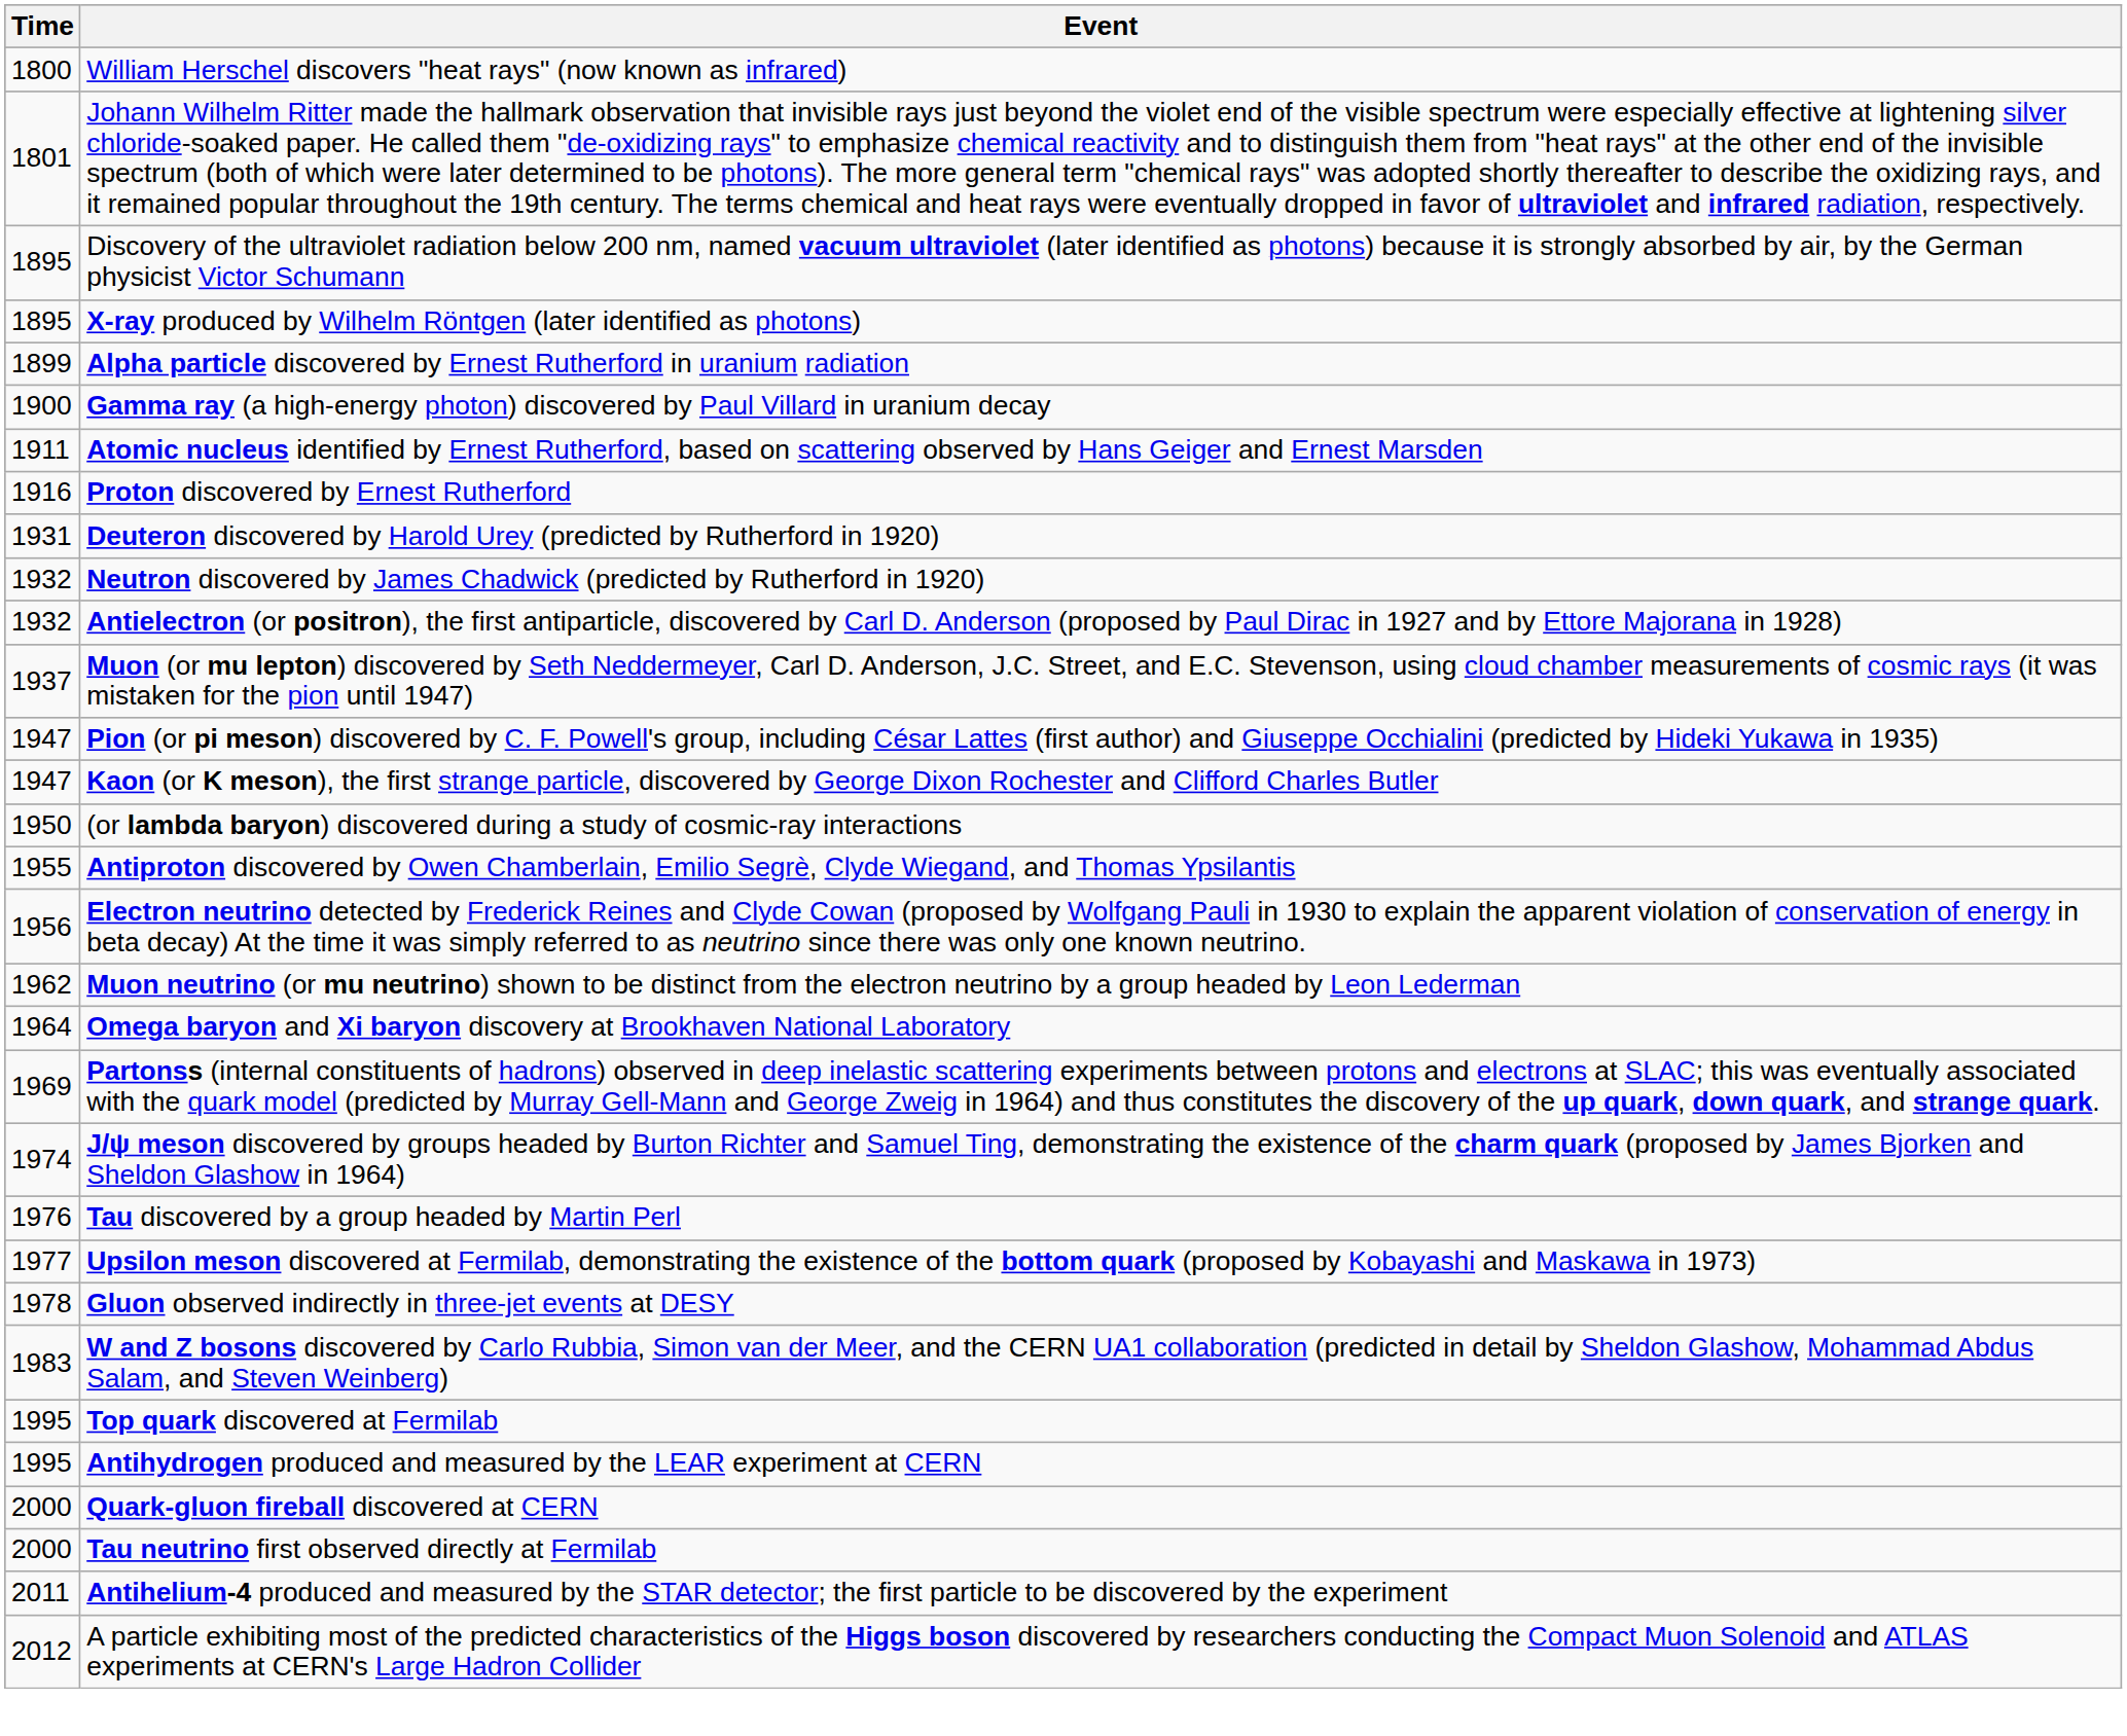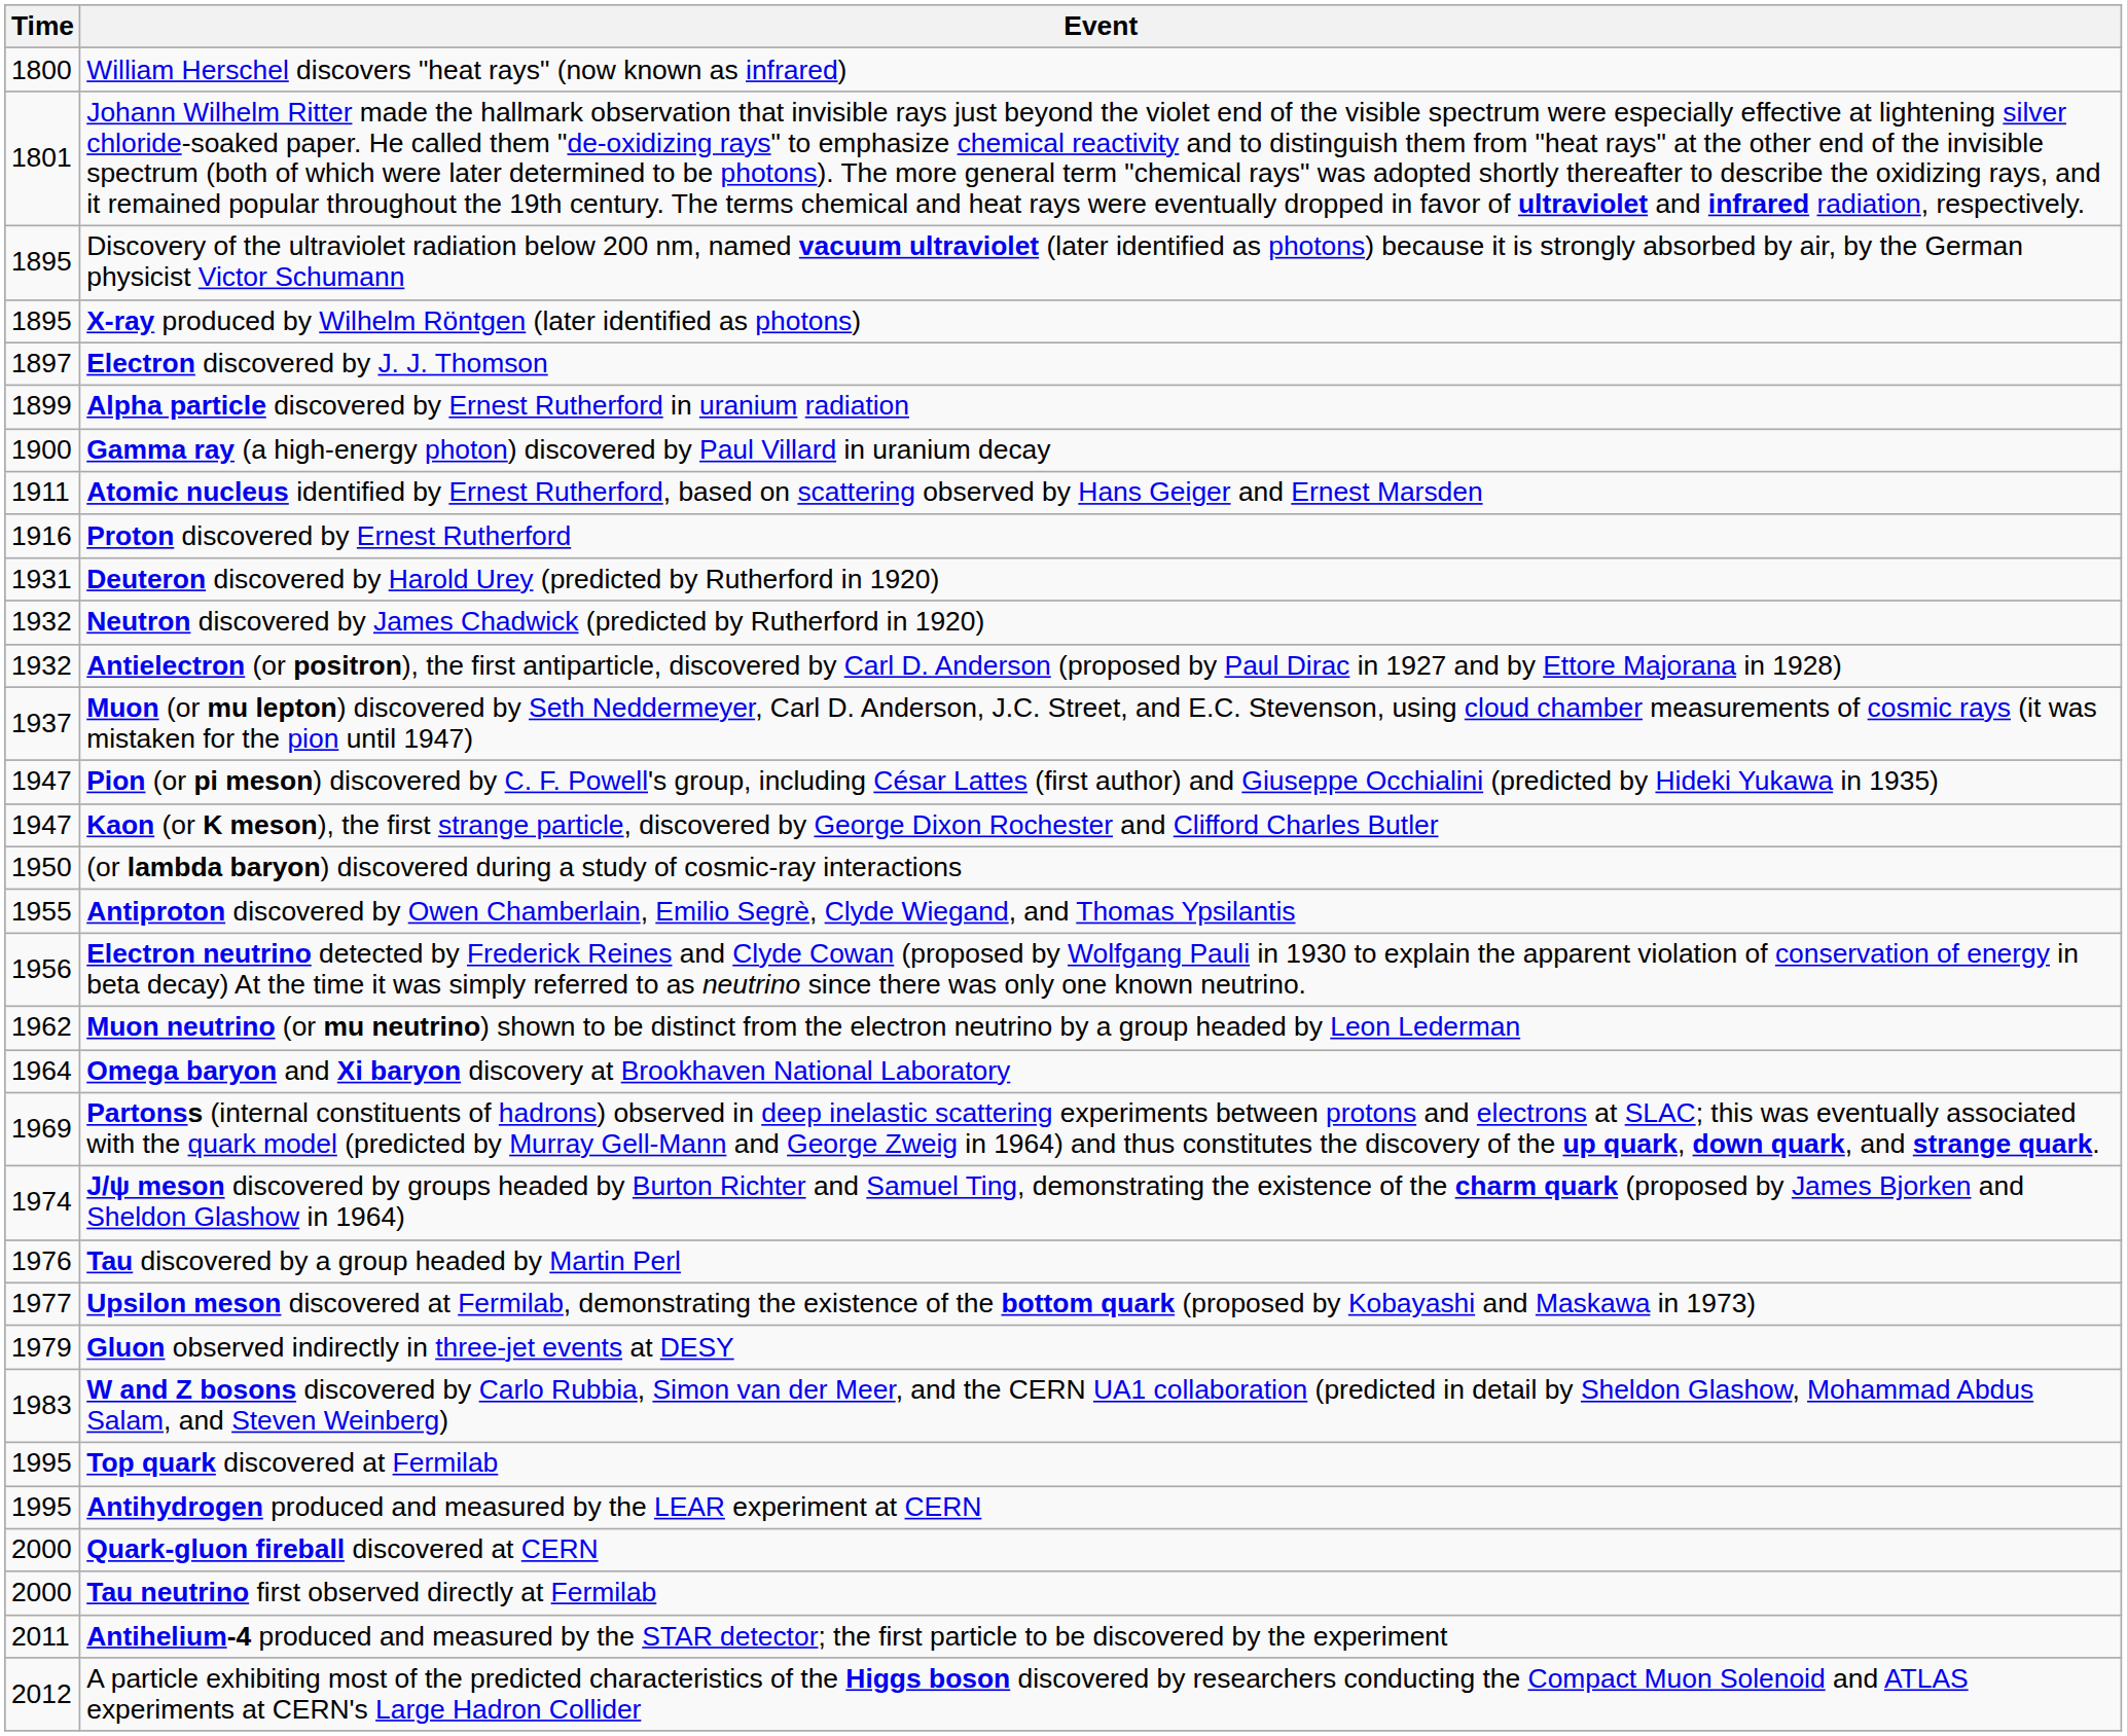+ row: 1897 | Electron discovered by J. J. Thomson
Gluon observed indirectly in three-jet events at DESY | Time: 1978 -> 1979
